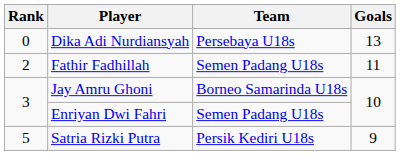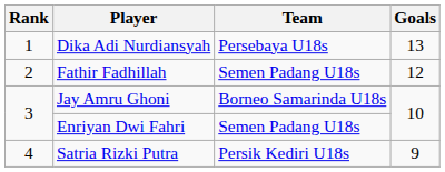Dika Adi Nurdiansyah | Rank: 0 -> 1
Fathir Fadhillah | Goals: 11 -> 12
Satria Rizki Putra | Rank: 5 -> 4
